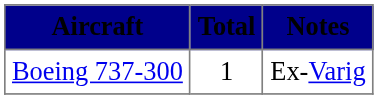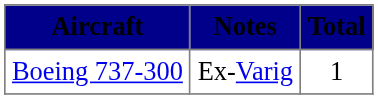columns swapped: Total <-> Notes
